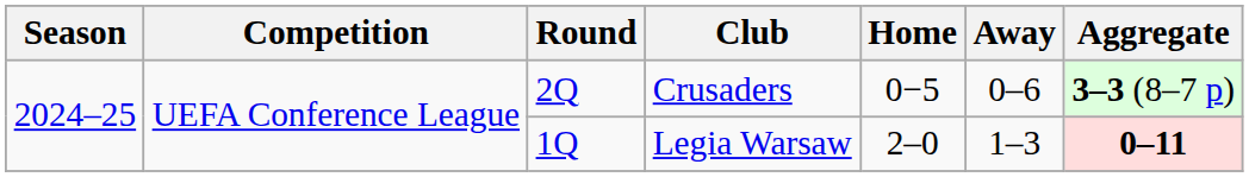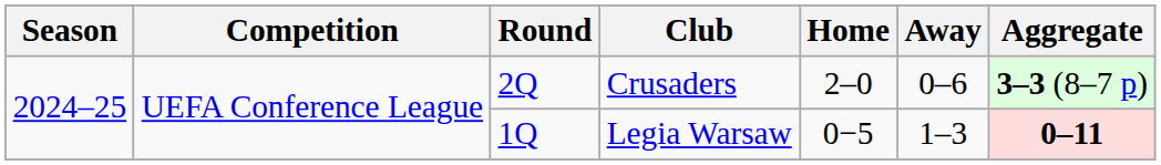Crusaders | Home: 0−5 -> 2–0
Legia Warsaw | Home: 2–0 -> 0−5
